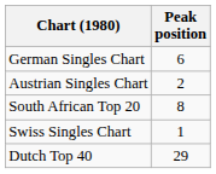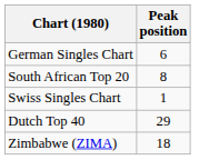- row: Austrian Singles Chart | 2
+ row: Zimbabwe (ZIMA) | 18
